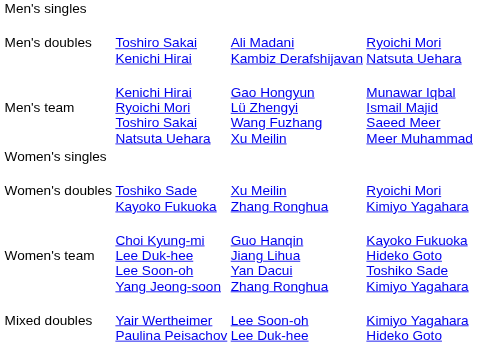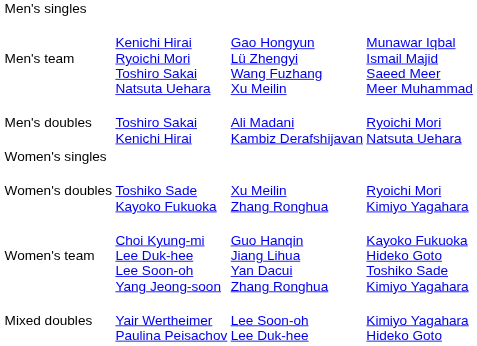rows swapped: Men's doubles <-> Men's team
